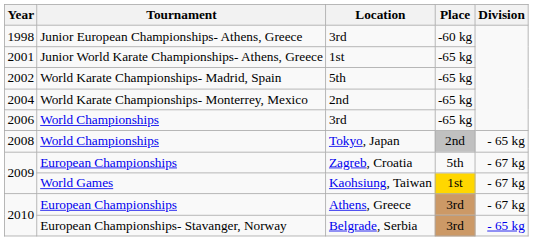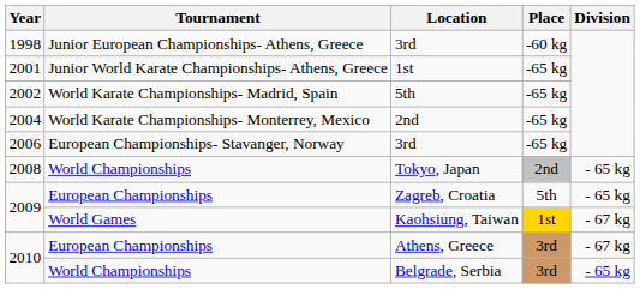2006 / 3rd | Tournament: World Championships -> European Championships- Stavanger, Norway
Zagreb, Croatia | Division: - 67 kg -> - 65 kg
Belgrade, Serbia | Tournament: European Championships- Stavanger, Norway -> World Championships
